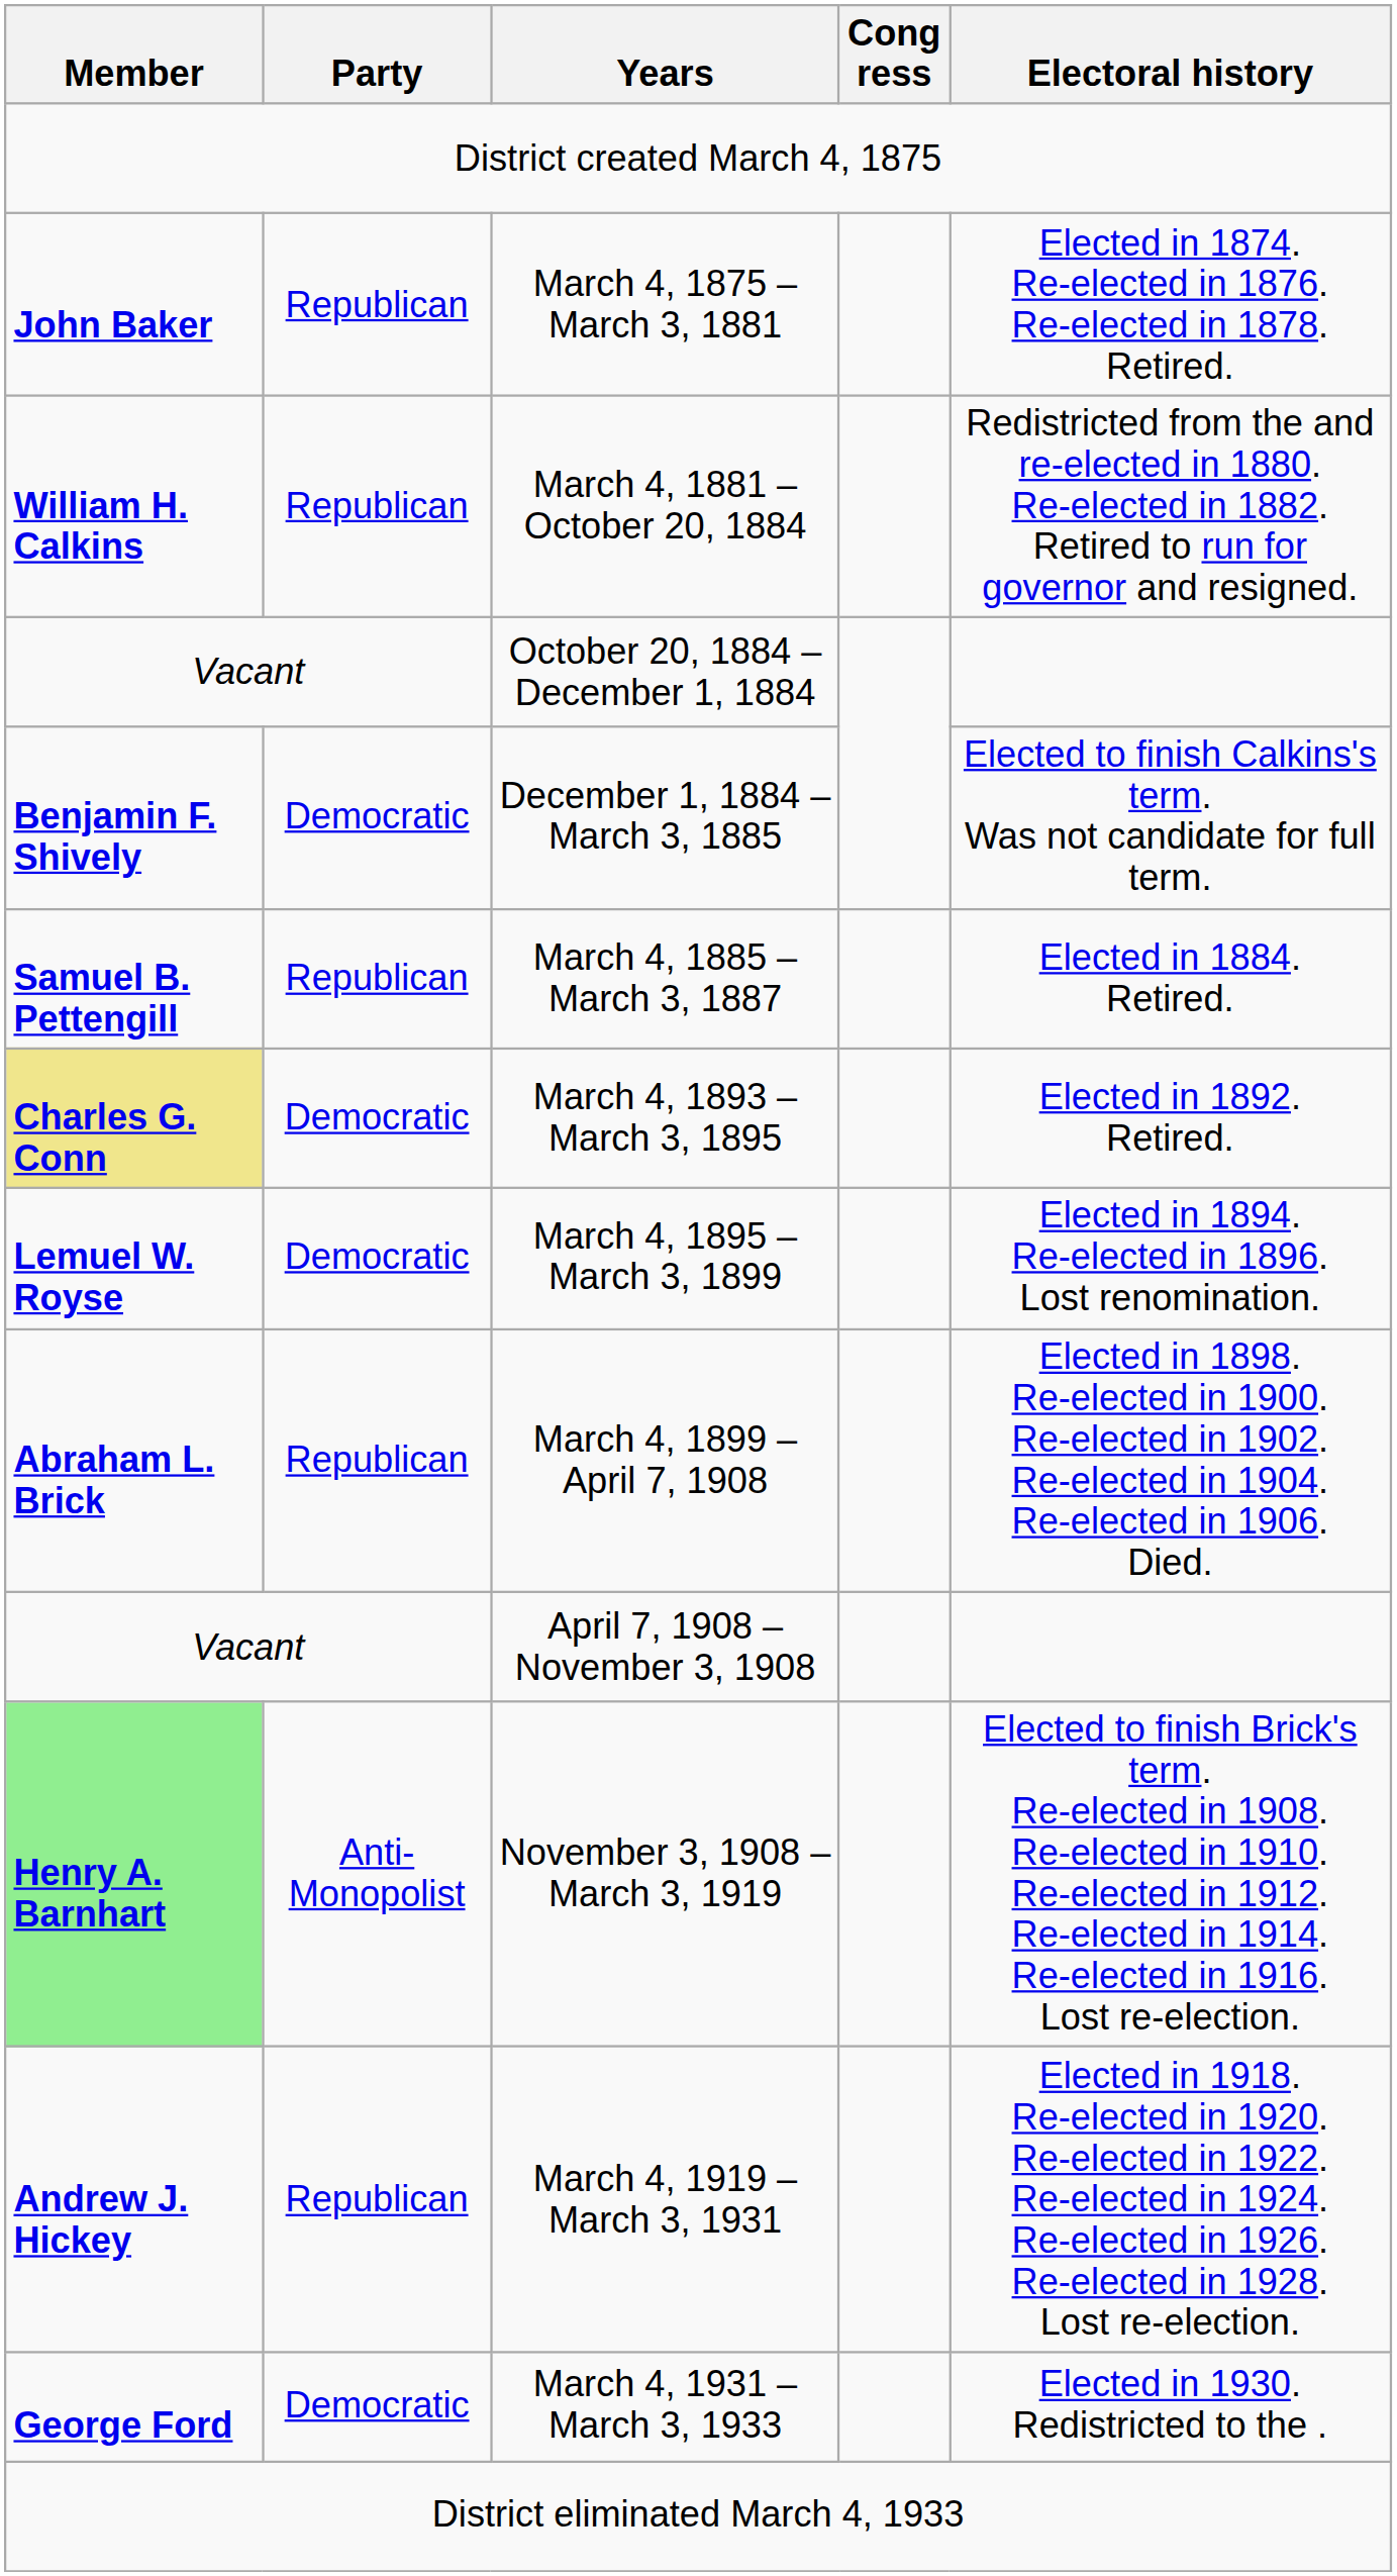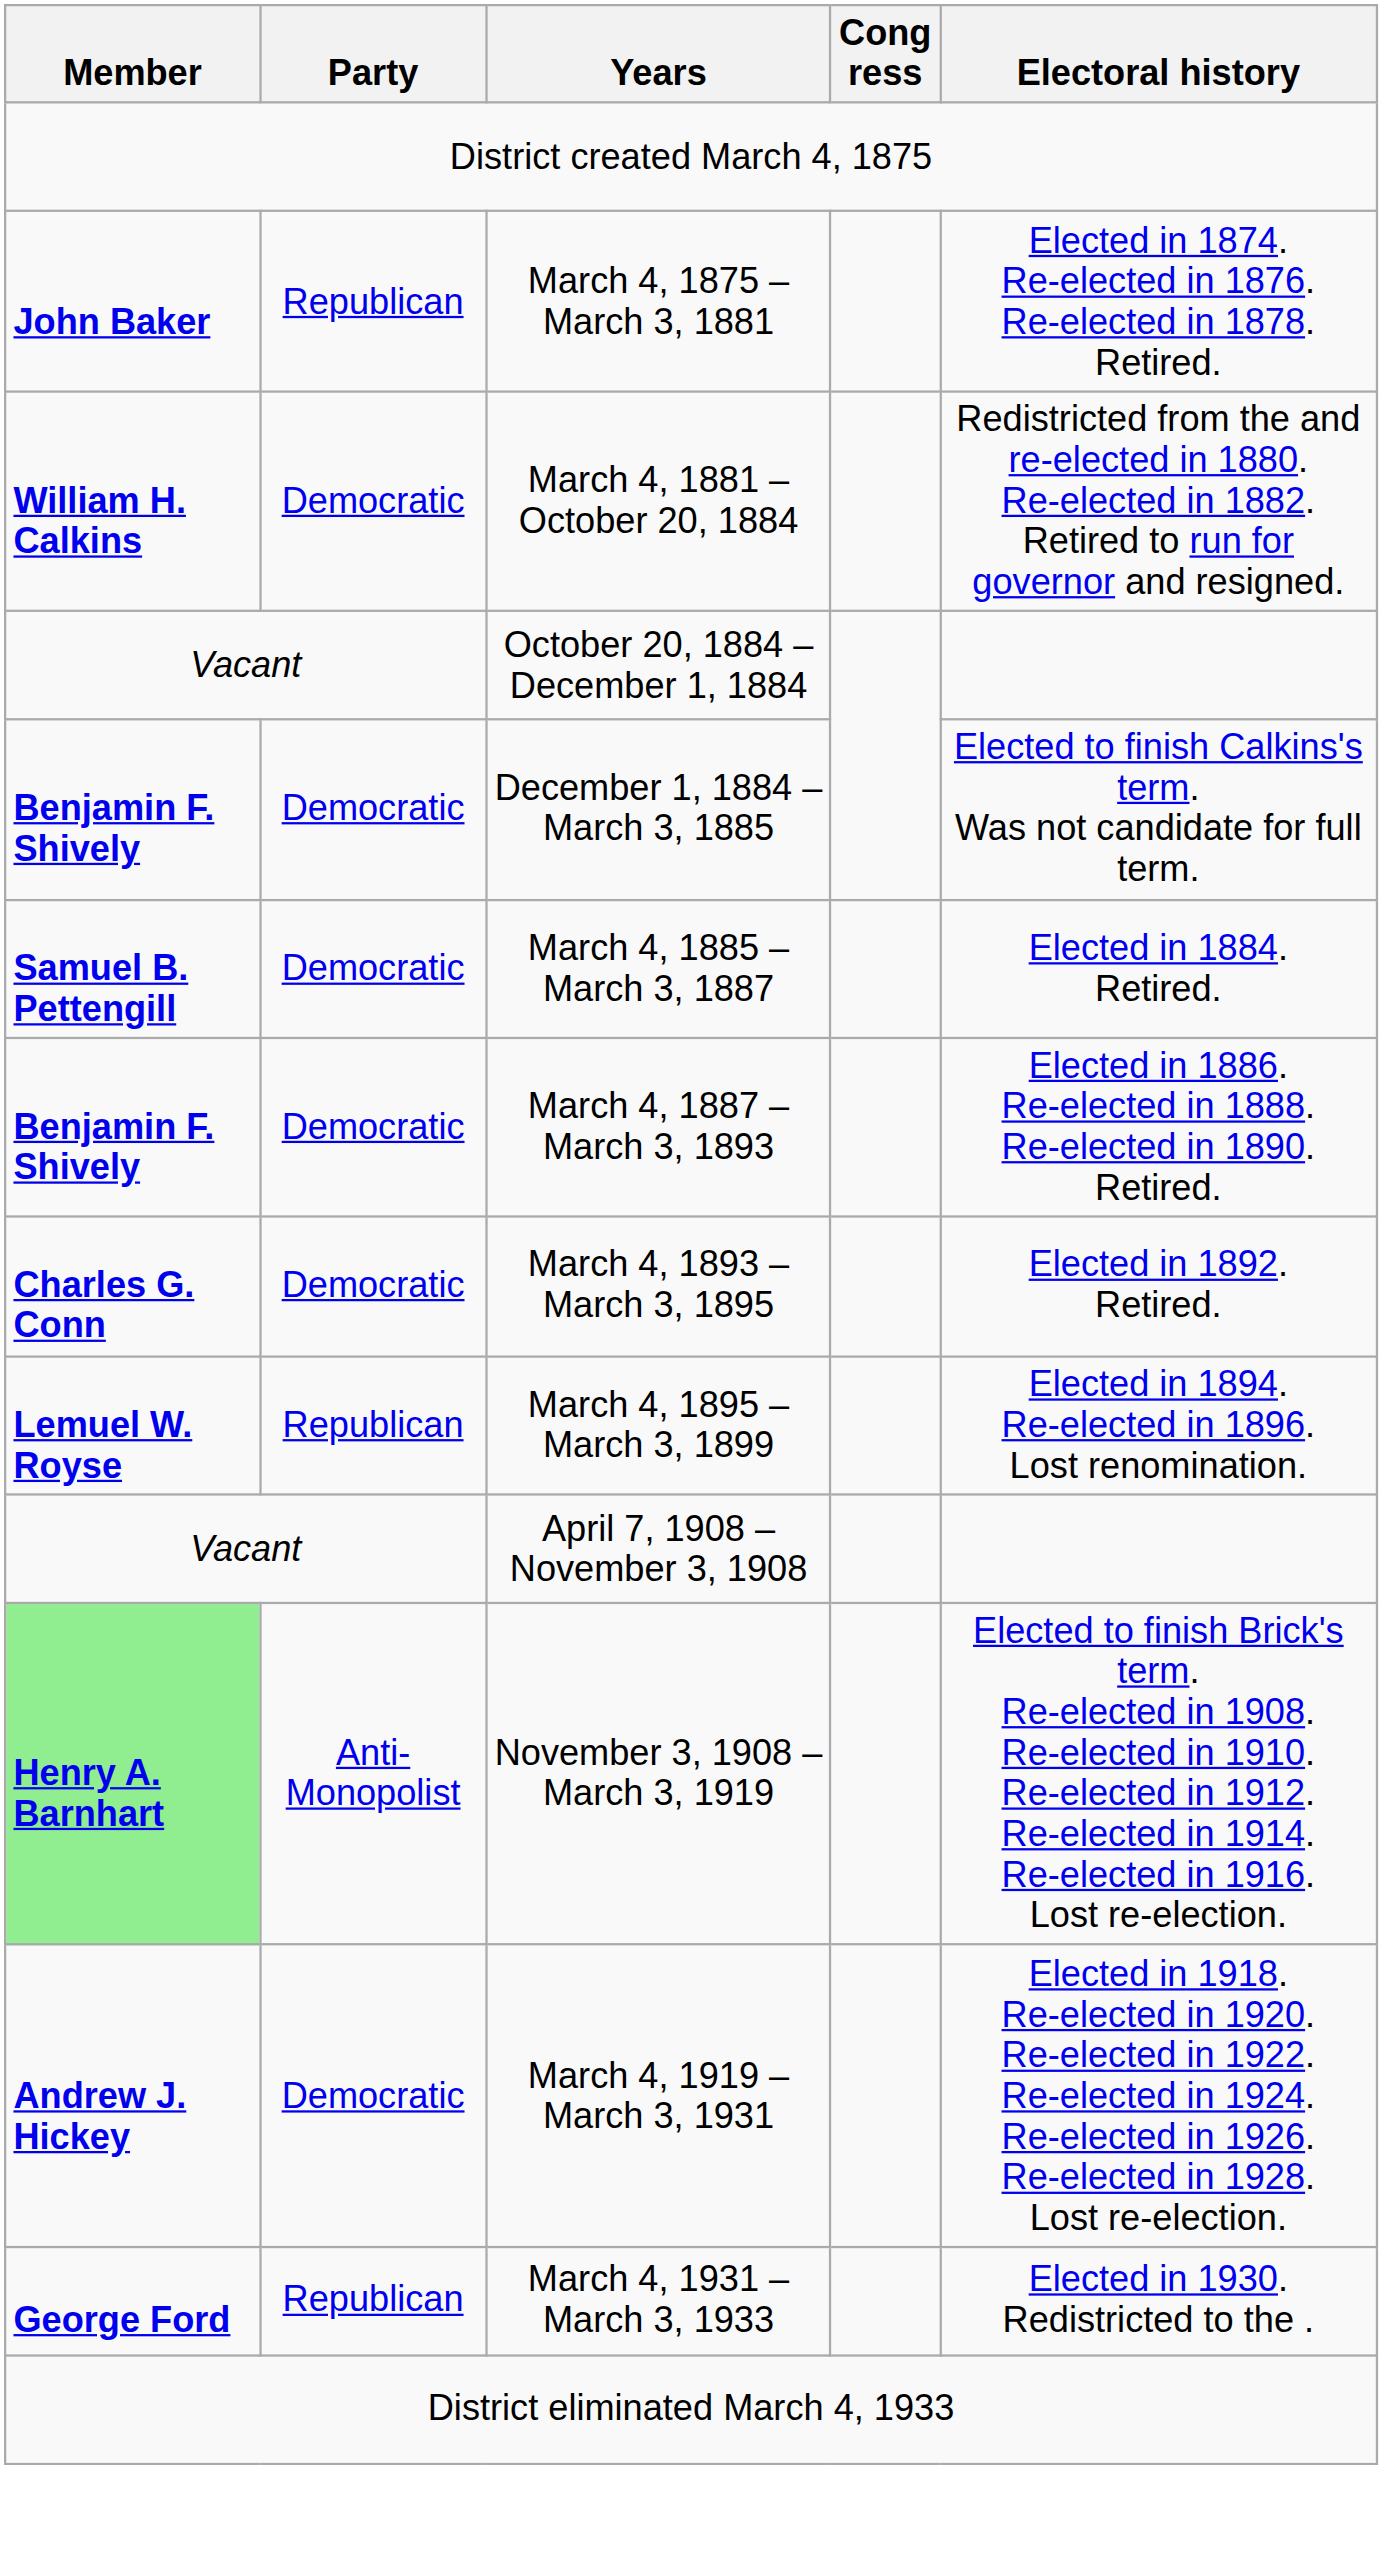March 4, 1881 – October 20, 1884 | Party: Republican -> Democratic
March 4, 1885 – March 3, 1887 | Party: Republican -> Democratic
+ row: Benjamin F. Shively | Democratic | March 4, 1887 – March 3, 1893 | Elected in 1886. Re-elected in 1888. Re-elected in 1890. Retired.
March 4, 1893 – March 3, 1895 | Member: khaki background -> no background
March 4, 1895 – March 3, 1899 | Party: Democratic -> Republican
- row: Abraham L. Brick | Republican | March 4, 1899 – April 7, 1908 | Elected in 1898. Re-elected in 1900. Re-elected in 1902. Re-elected in 1904. Re-elected in 1906. Died.
March 4, 1919 – March 3, 1931 | Party: Republican -> Democratic
March 4, 1931 – March 3, 1933 | Party: Democratic -> Republican
